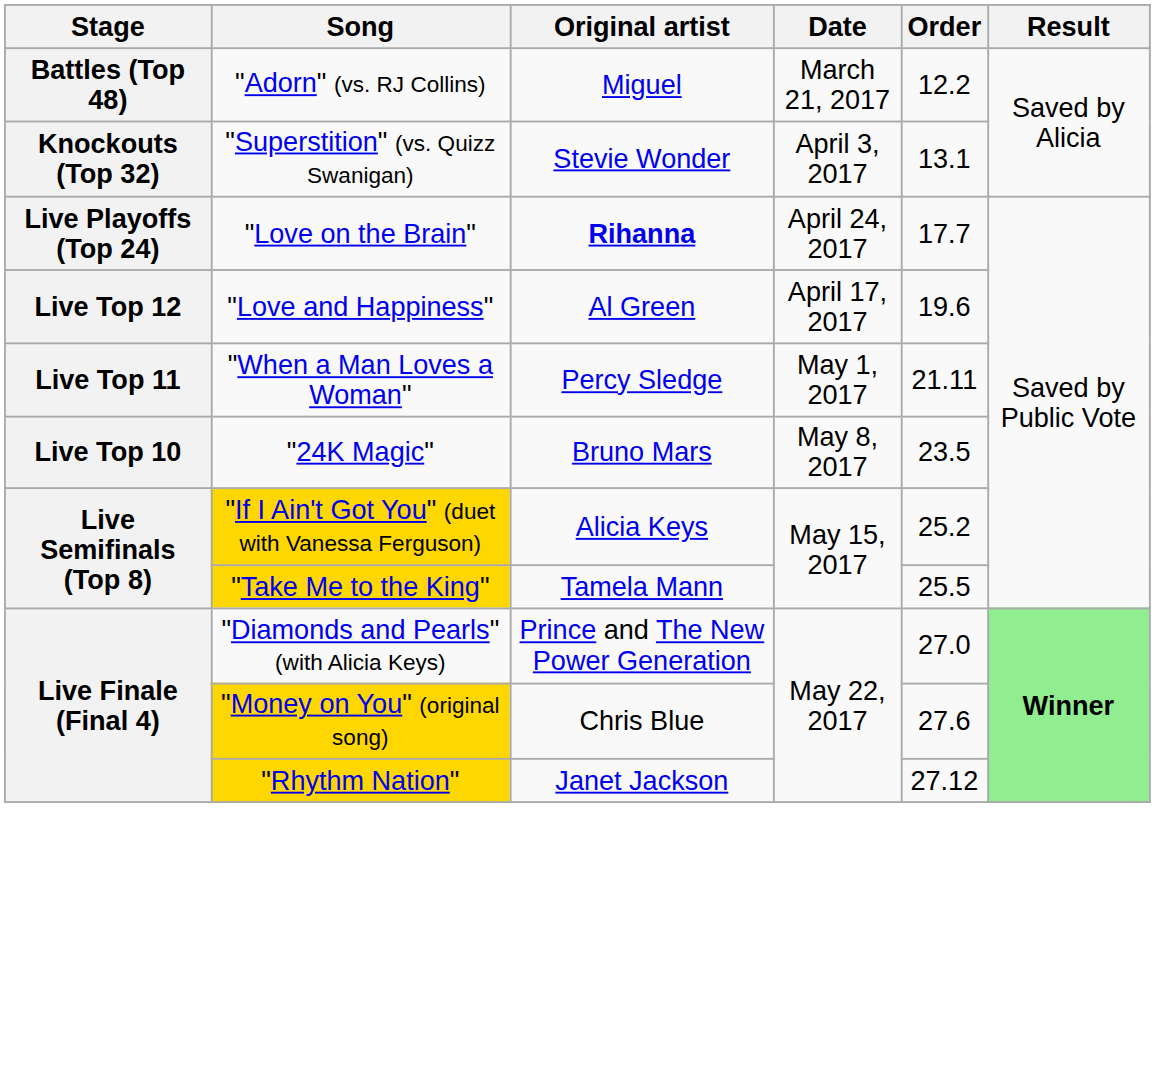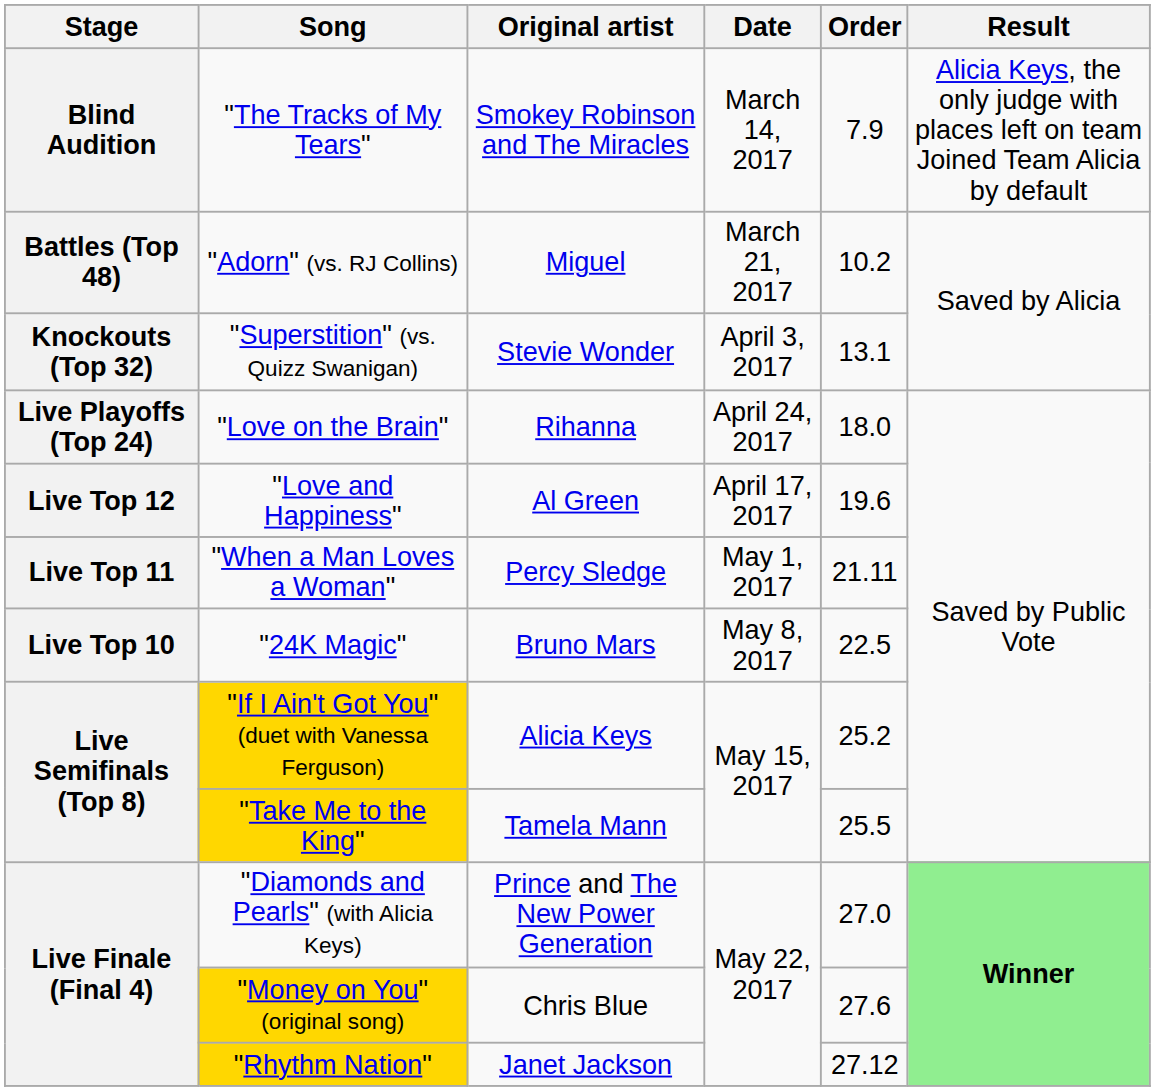+ row: Blind Audition | "The Tracks of My Tears" | Smokey Robinson and The Miracles | March 14, 2017 | 7.9 | Alicia Keys, the only judge with places left on team Joined Team Alicia by default
"Adorn" (vs. RJ Collins) | Order: 12.2 -> 10.2
"Love on the Brain" | Original artist: bold -> normal
"Love on the Brain" | Order: 17.7 -> 18.0
"24K Magic" | Order: 23.5 -> 22.5
